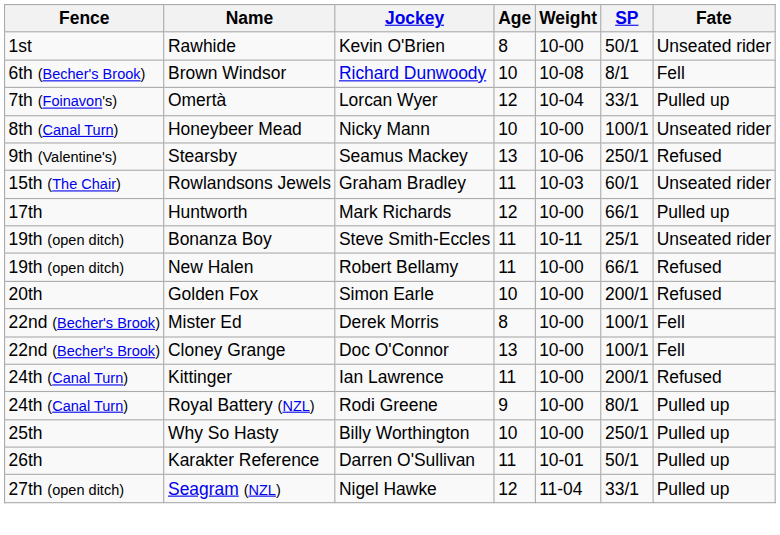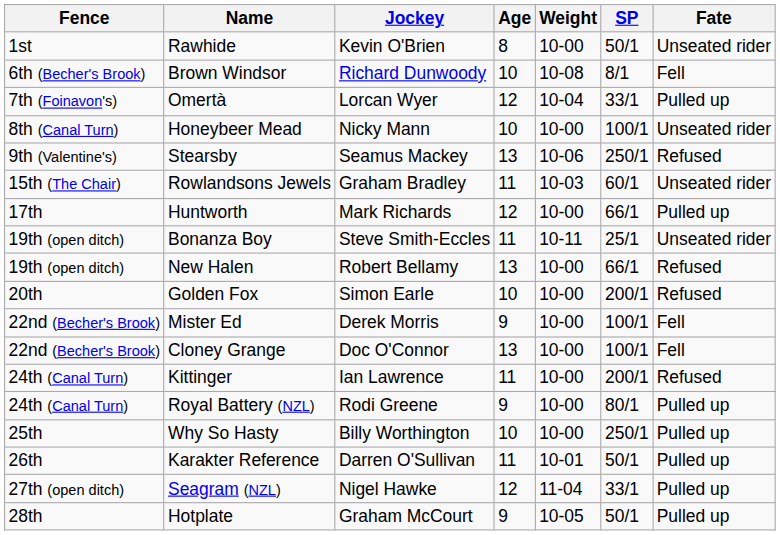New Halen | Age: 11 -> 13
Mister Ed | Age: 8 -> 9
+ row: 28th | Hotplate | Graham McCourt | 9 | 10-05 | 50/1 | Pulled up
